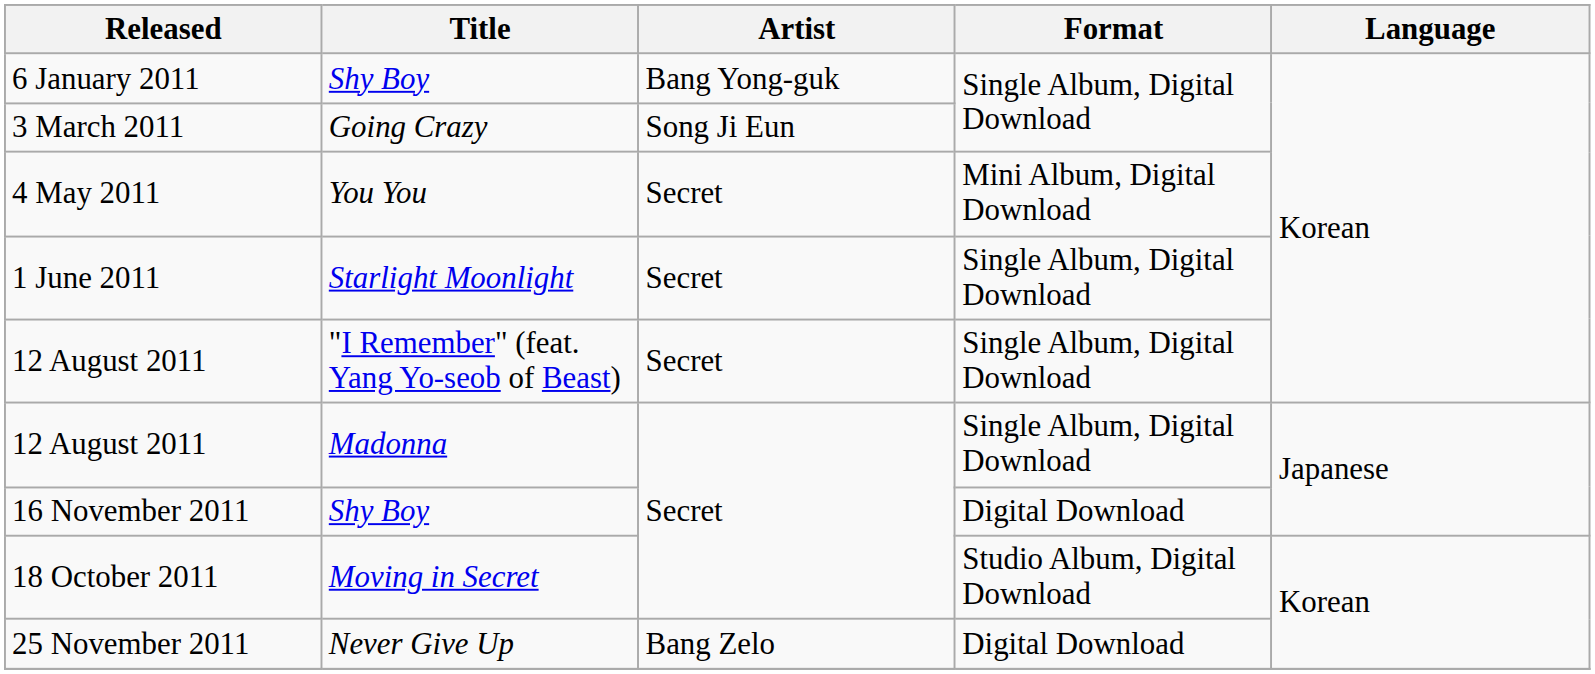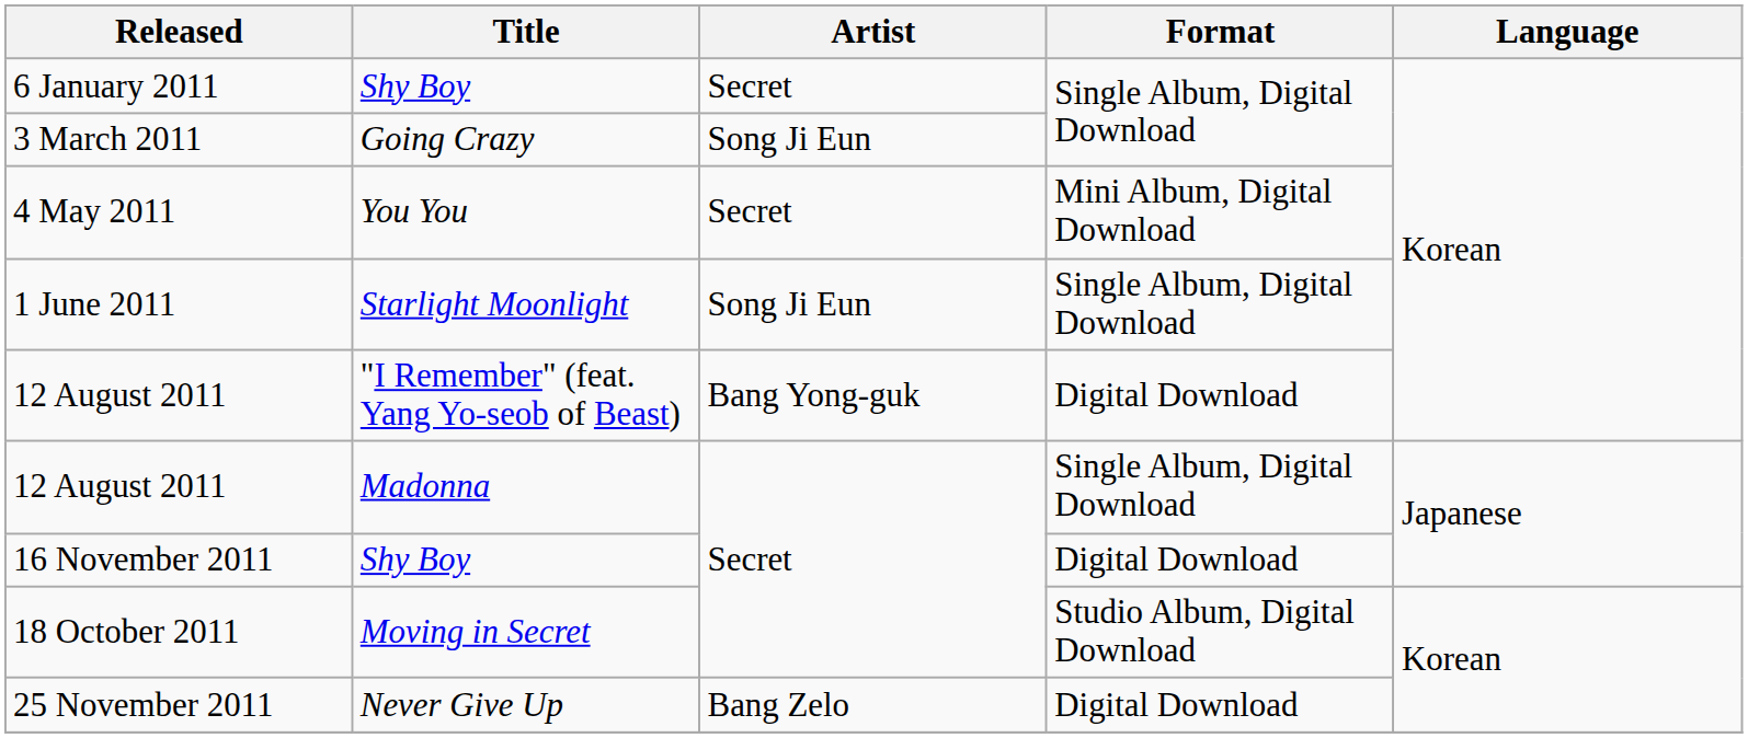6 January 2011 | Artist: Bang Yong-guk -> Secret
1 June 2011 | Artist: Secret -> Song Ji Eun
12 August 2011 / "I Remember" (feat. Yang Yo-seob of Beast) | Artist: Secret -> Bang Yong-guk
12 August 2011 / "I Remember" (feat. Yang Yo-seob of Beast) | Format: Single Album, Digital Download -> Digital Download
